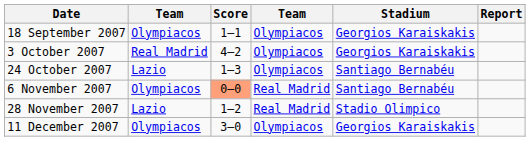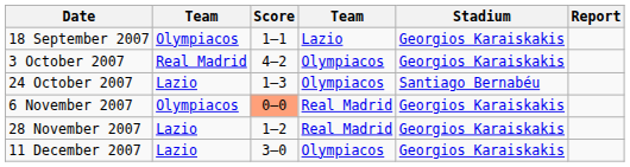18 September 2007 | column 4: Olympiacos -> Lazio
6 November 2007 | Stadium: Santiago Bernabéu -> Georgios Karaiskakis
28 November 2007 | Stadium: Stadio Olimpico -> Georgios Karaiskakis
11 December 2007 | column 2: Olympiacos -> Lazio
